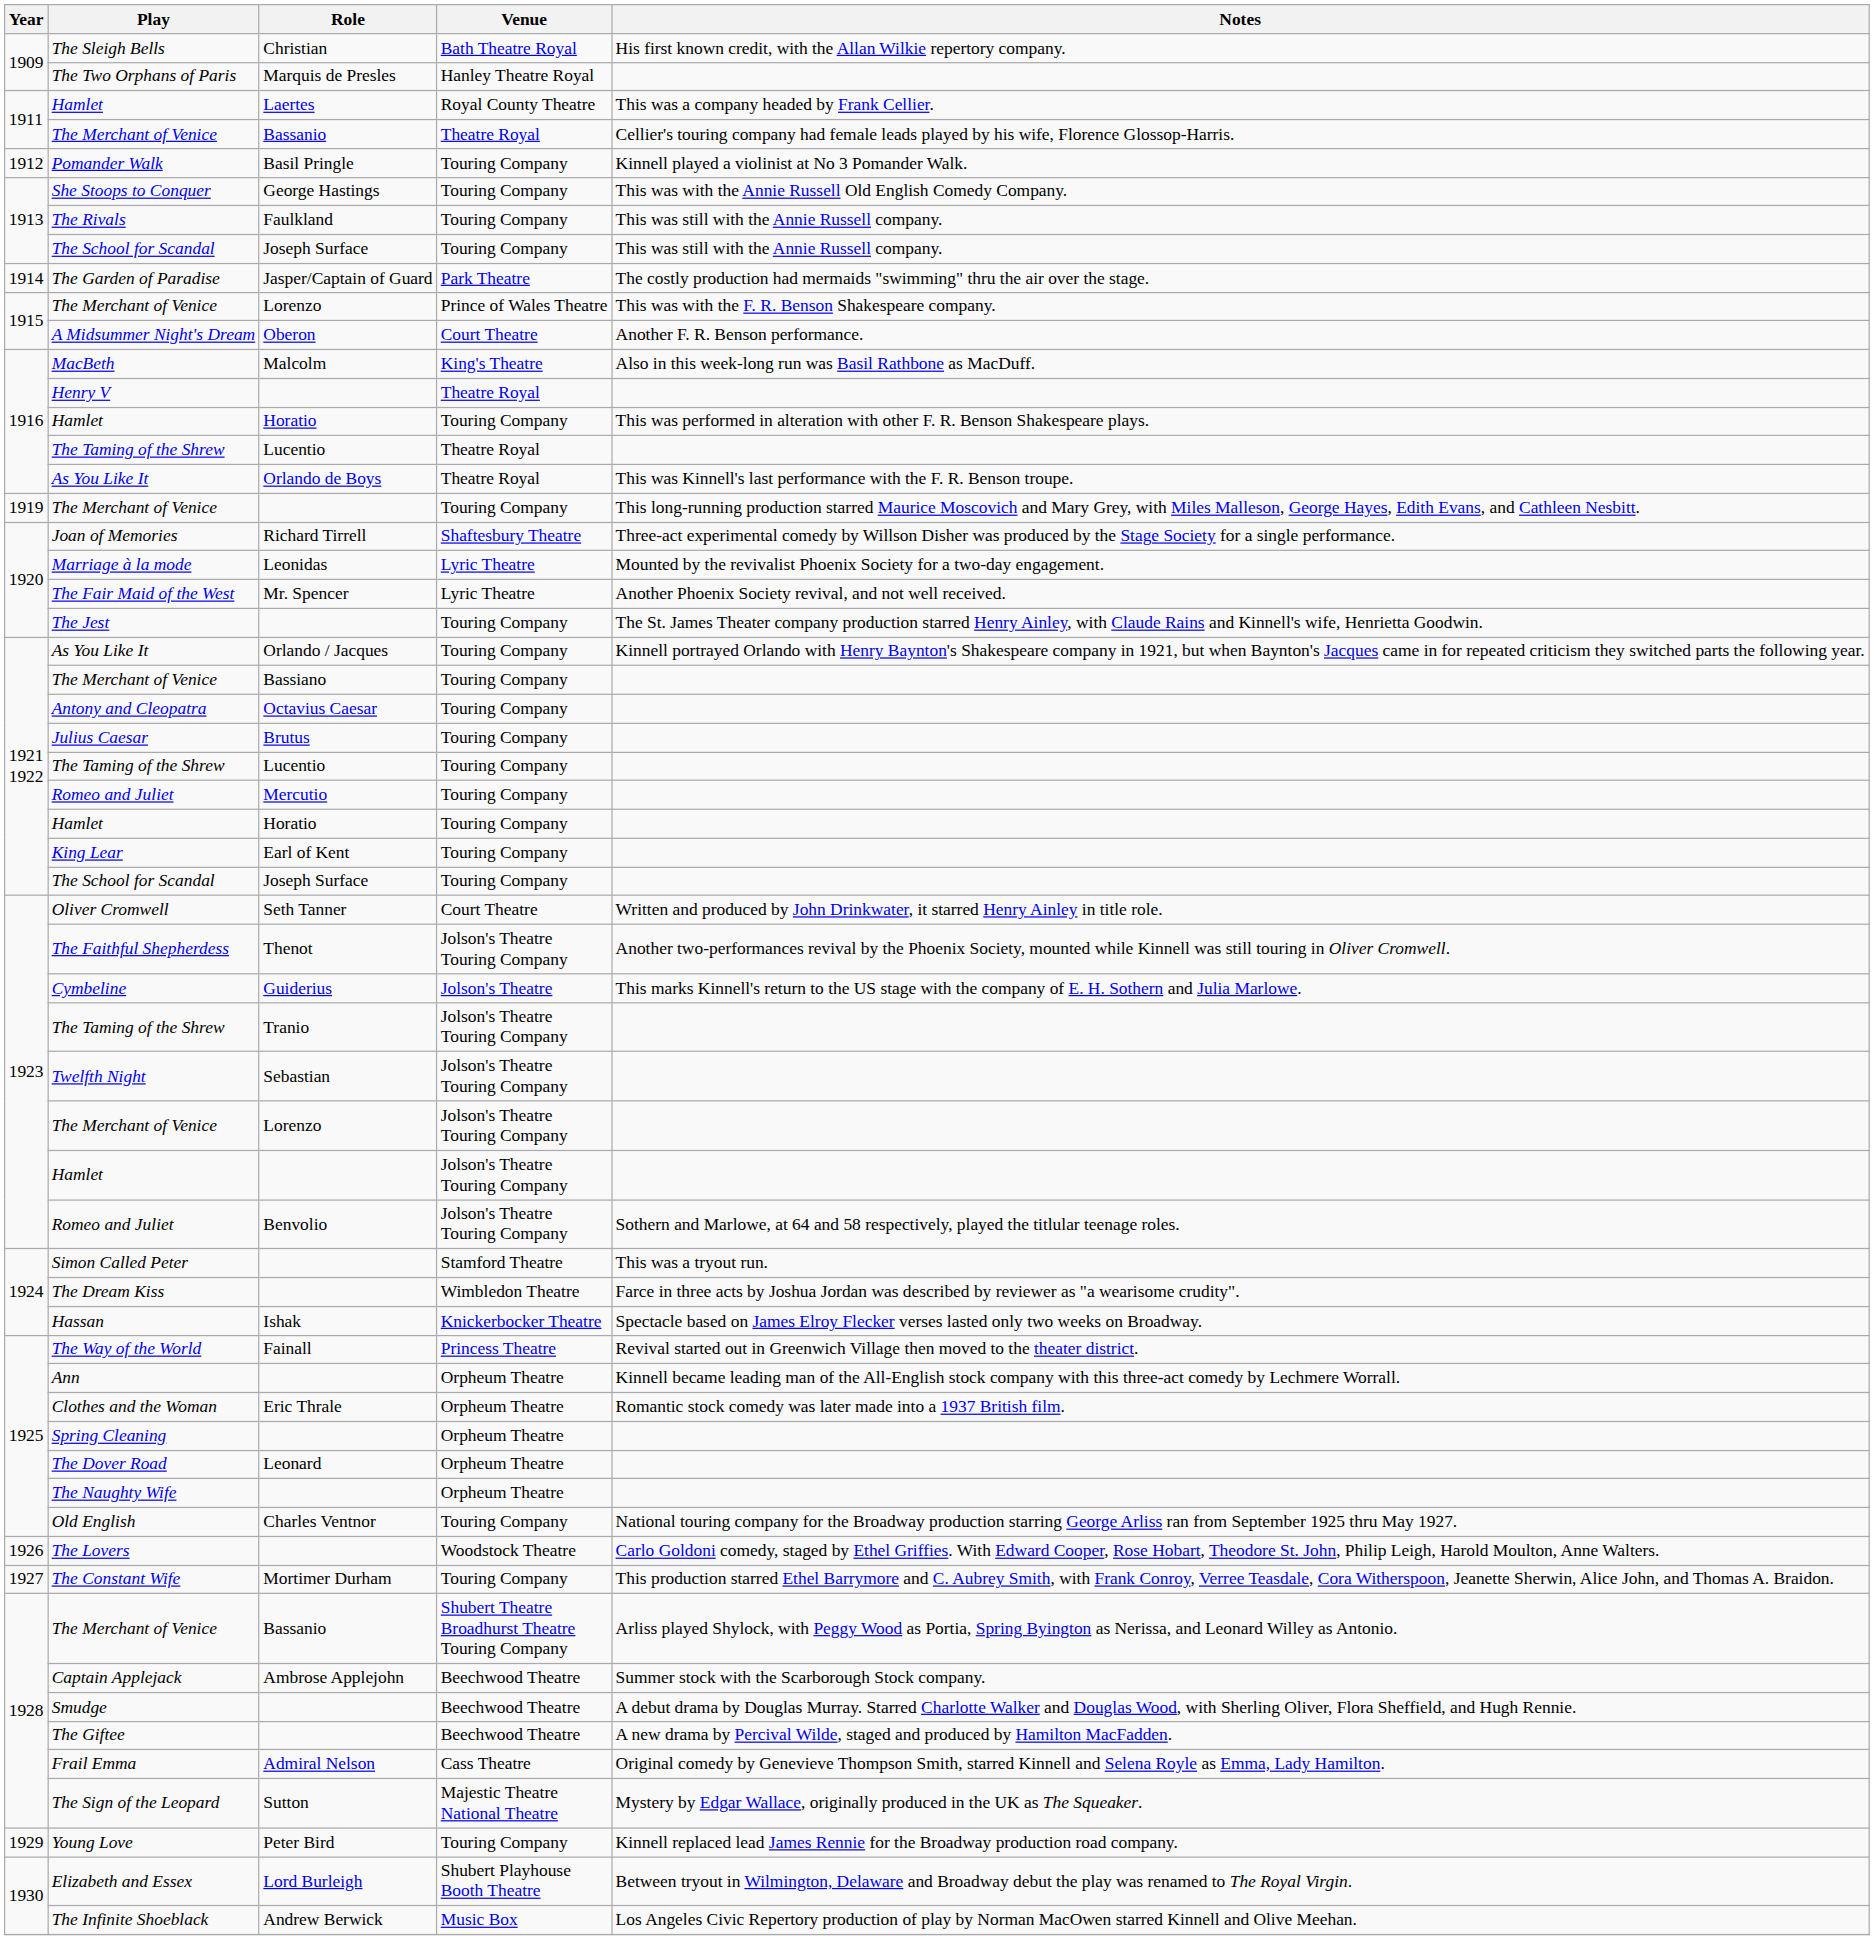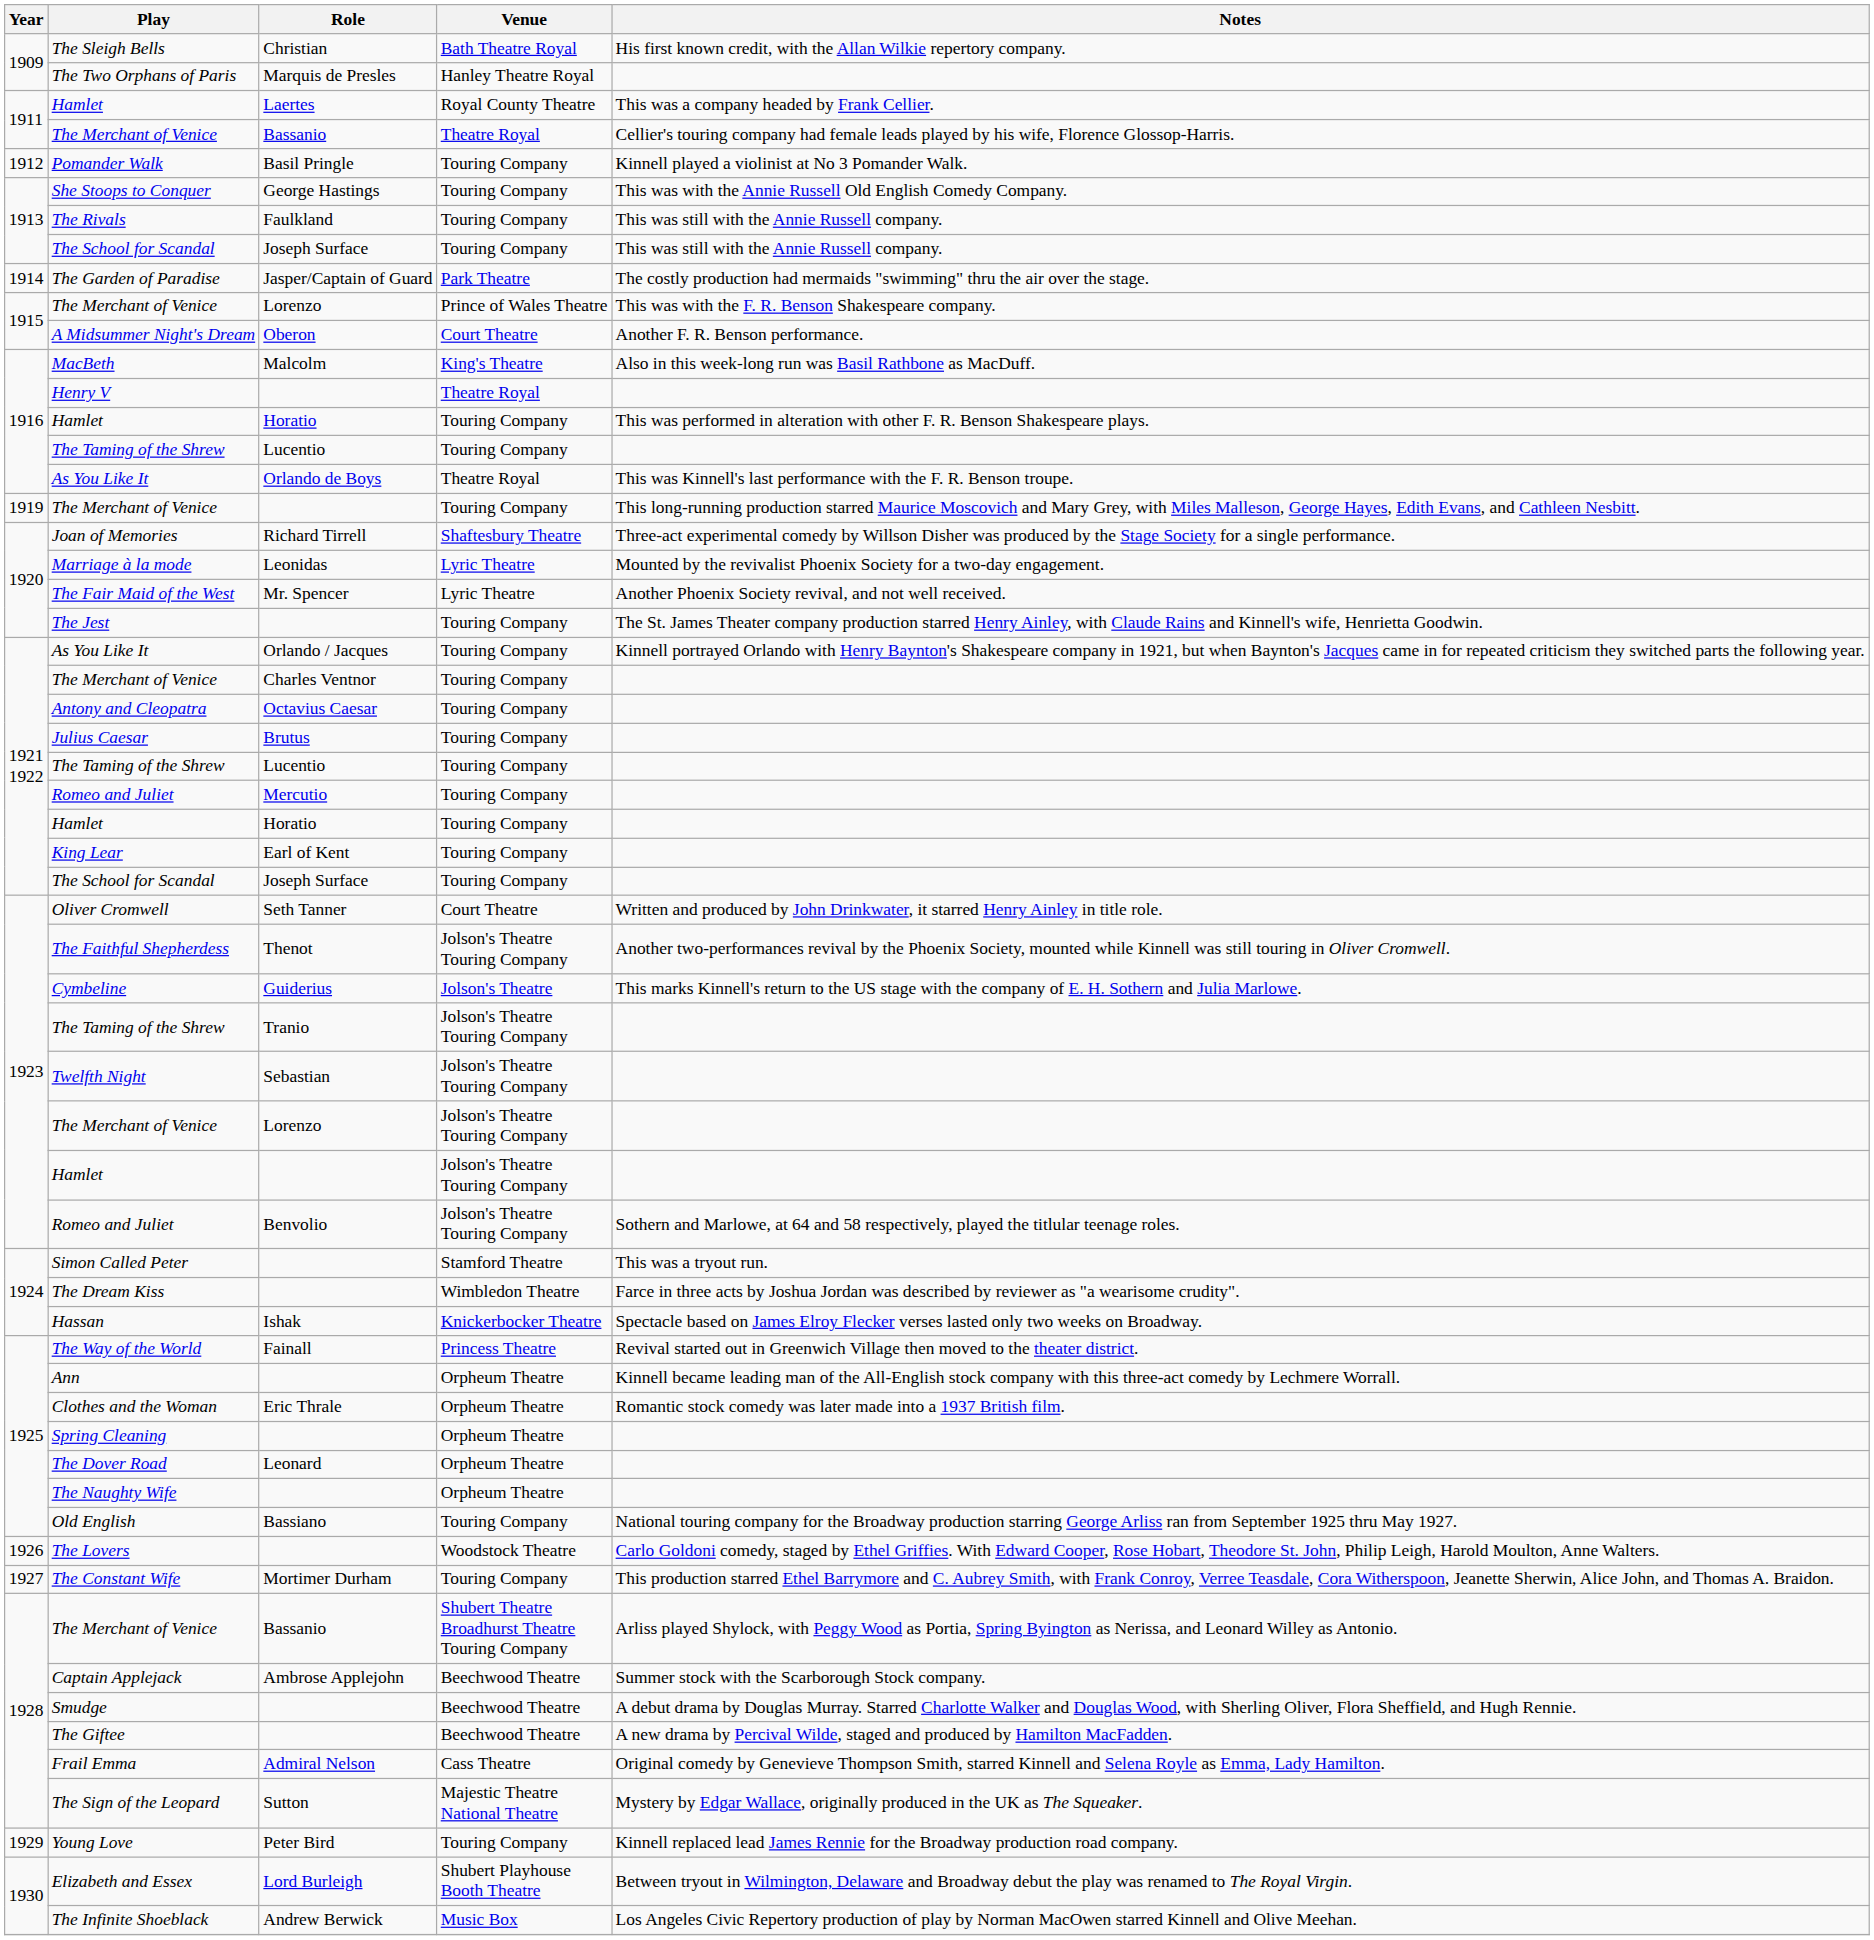1916 / The Taming of the Shrew | Venue: Theatre Royal -> Touring Company
1921 1922 / The Merchant of Venice | Role: Bassiano -> Charles Ventnor
Old English | Role: Charles Ventnor -> Bassiano
